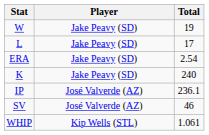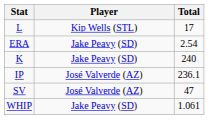- row: W | Jake Peavy (SD) | 19
L | Player: Jake Peavy (SD) -> Kip Wells (STL)
SV | Total: 46 -> 47
WHIP | Player: Kip Wells (STL) -> Jake Peavy (SD)
